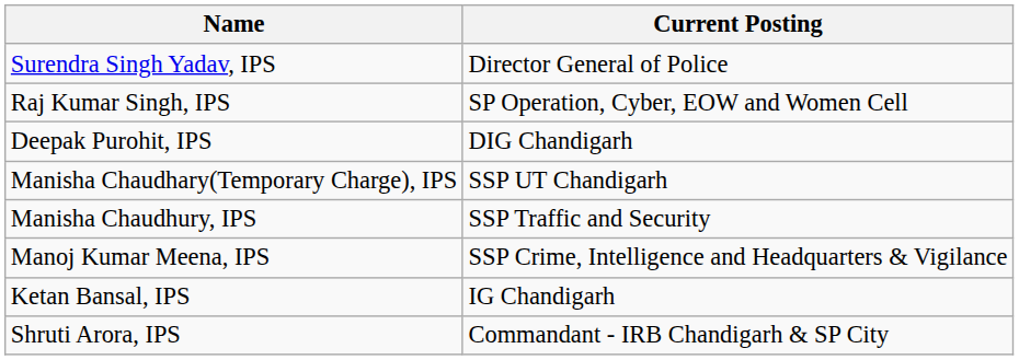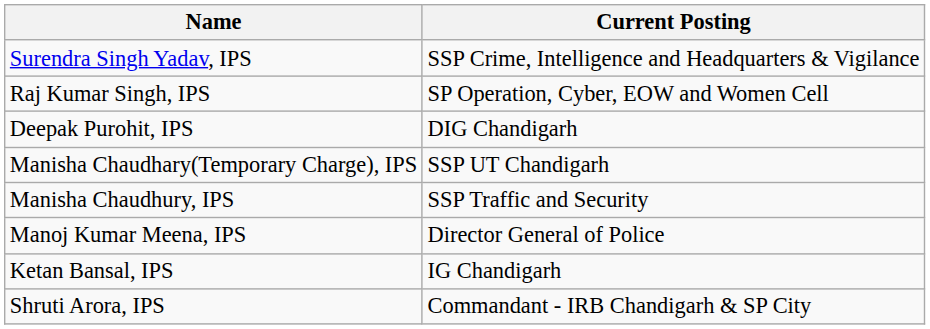Surendra Singh Yadav, IPS | Current Posting: Director General of Police -> SSP Crime, Intelligence and Headquarters & Vigilance
Manoj Kumar Meena, IPS | Current Posting: SSP Crime, Intelligence and Headquarters & Vigilance -> Director General of Police
